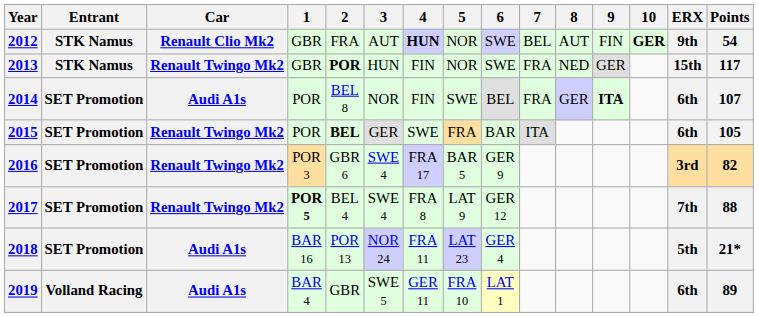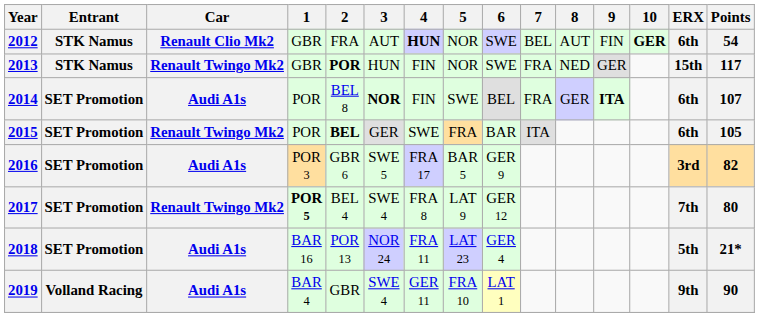2012 | ERX: 9th -> 6th
2014 | 3: normal -> bold
2016 | Car: Renault Twingo Mk2 -> Audi A1s
2016 | 3: SWE 4 -> SWE 5
2017 | Points: 88 -> 80
2019 | 3: SWE 5 -> SWE 4
2019 | ERX: 6th -> 9th
2019 | Points: 89 -> 90
